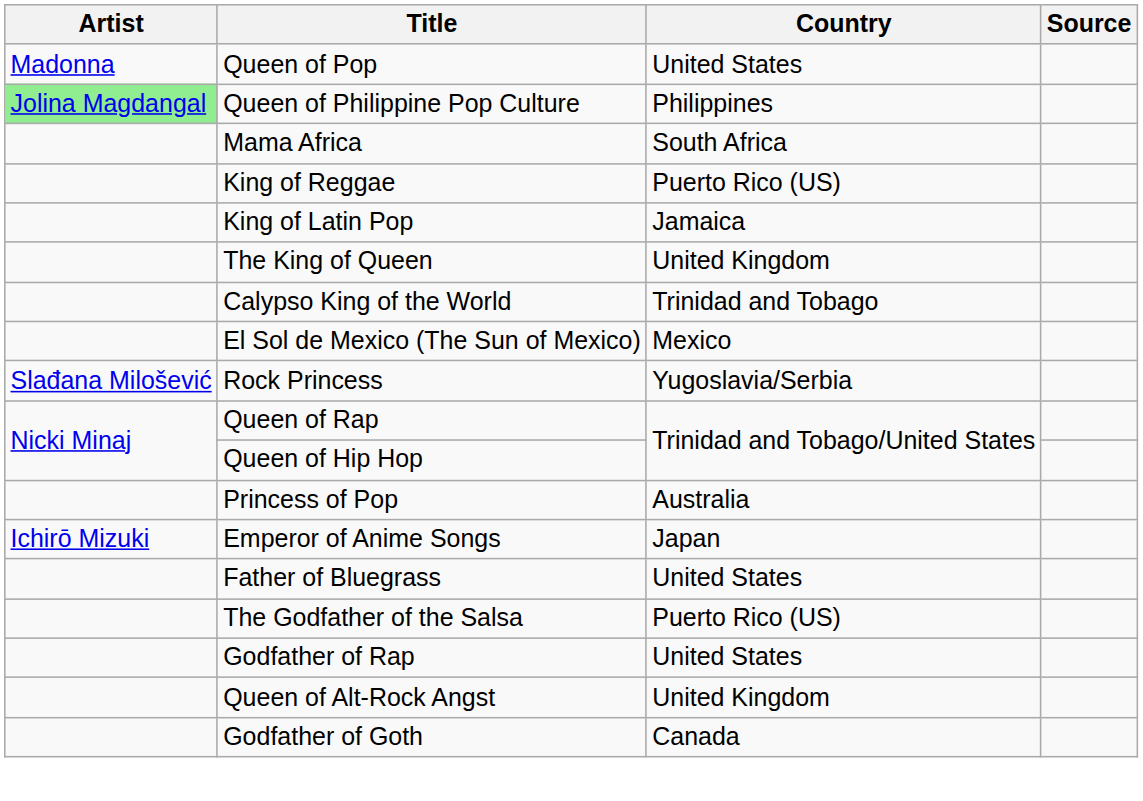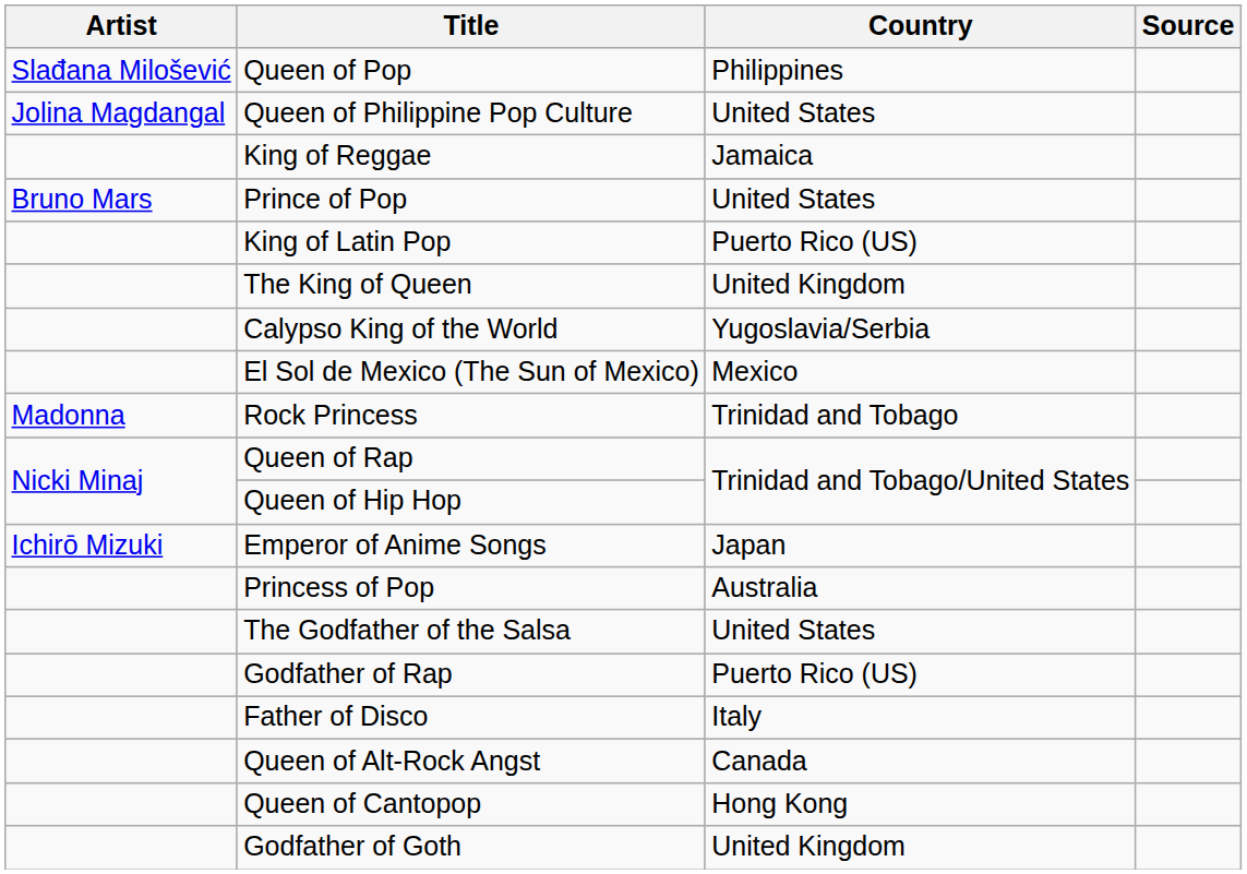Queen of Pop | Artist: Madonna -> Slađana Milošević
Queen of Pop | Country: United States -> Philippines
Queen of Philippine Pop Culture | Artist: lightgreen background -> no background
Queen of Philippine Pop Culture | Country: Philippines -> United States
- row: Mama Africa | South Africa
King of Reggae | Country: Puerto Rico (US) -> Jamaica
+ row: Bruno Mars | Prince of Pop | United States
King of Latin Pop | Country: Jamaica -> Puerto Rico (US)
Calypso King of the World | Country: Trinidad and Tobago -> Yugoslavia/Serbia
Rock Princess | Artist: Slađana Milošević -> Madonna
Rock Princess | Country: Yugoslavia/Serbia -> Trinidad and Tobago
rows swapped: Princess of Pop <-> Emperor of Anime Songs
- row: Father of Bluegrass | United States
The Godfather of the Salsa | Country: Puerto Rico (US) -> United States
Godfather of Rap | Country: United States -> Puerto Rico (US)
+ row: Father of Disco | Italy
Queen of Alt-Rock Angst | Country: United Kingdom -> Canada
+ row: Queen of Cantopop | Hong Kong
Godfather of Goth | Country: Canada -> United Kingdom
